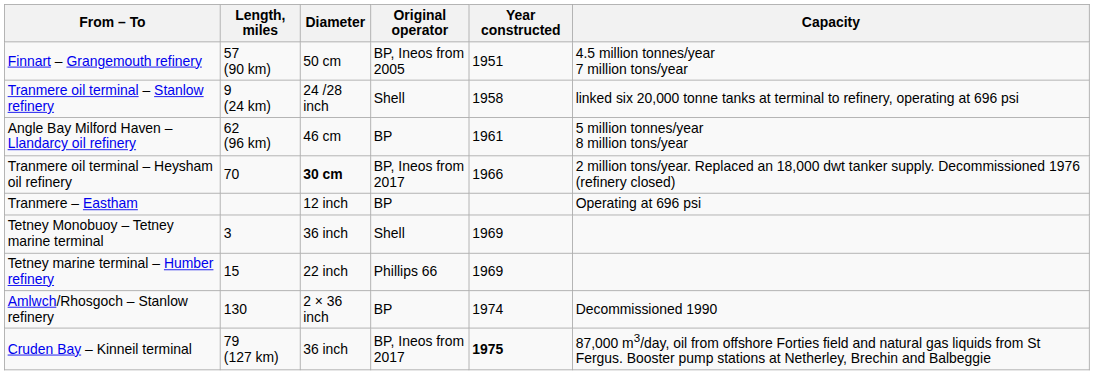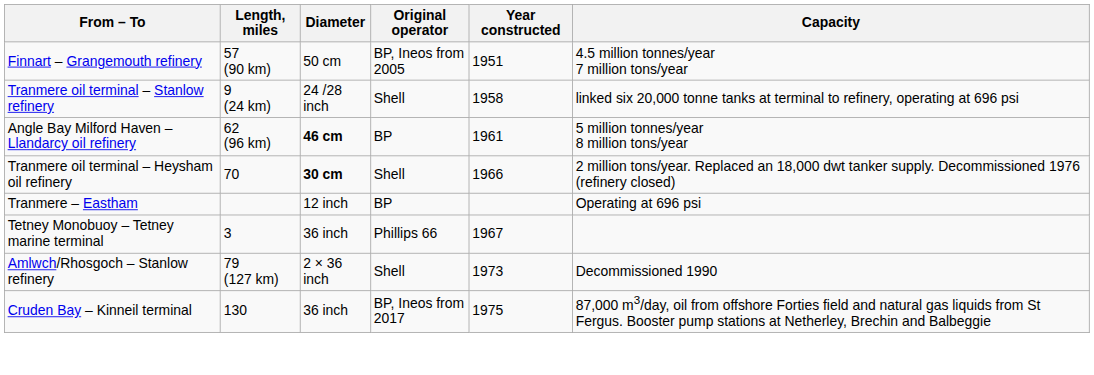Angle Bay Milford Haven – Llandarcy oil refinery | Diameter: normal -> bold
Tranmere oil terminal – Heysham oil refinery | Original operator: BP, Ineos from 2017 -> Shell
Tetney Monobuoy – Tetney marine terminal | Original operator: Shell -> Phillips 66
Tetney Monobuoy – Tetney marine terminal | Year constructed: 1969 -> 1967
- row: Tetney marine terminal – Humber refinery | 15 | 22 inch | Phillips 66 | 1969
Amlwch/Rhosgoch – Stanlow refinery | Length, miles: 130 -> 79 (127 km)
Amlwch/Rhosgoch – Stanlow refinery | Original operator: BP -> Shell
Amlwch/Rhosgoch – Stanlow refinery | Year constructed: 1974 -> 1973
Cruden Bay – Kinneil terminal | Length, miles: 79 (127 km) -> 130
Cruden Bay – Kinneil terminal | Year constructed: bold -> normal
